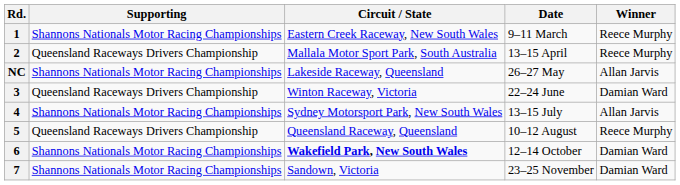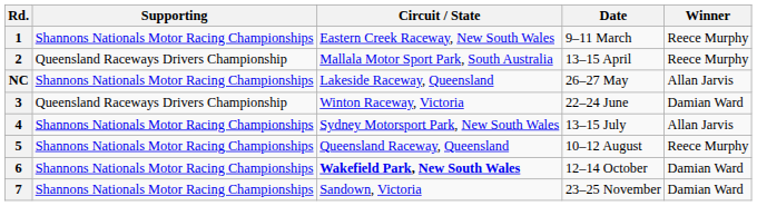5 | Supporting: Queensland Raceways Drivers Championship -> Shannons Nationals Motor Racing Championships
